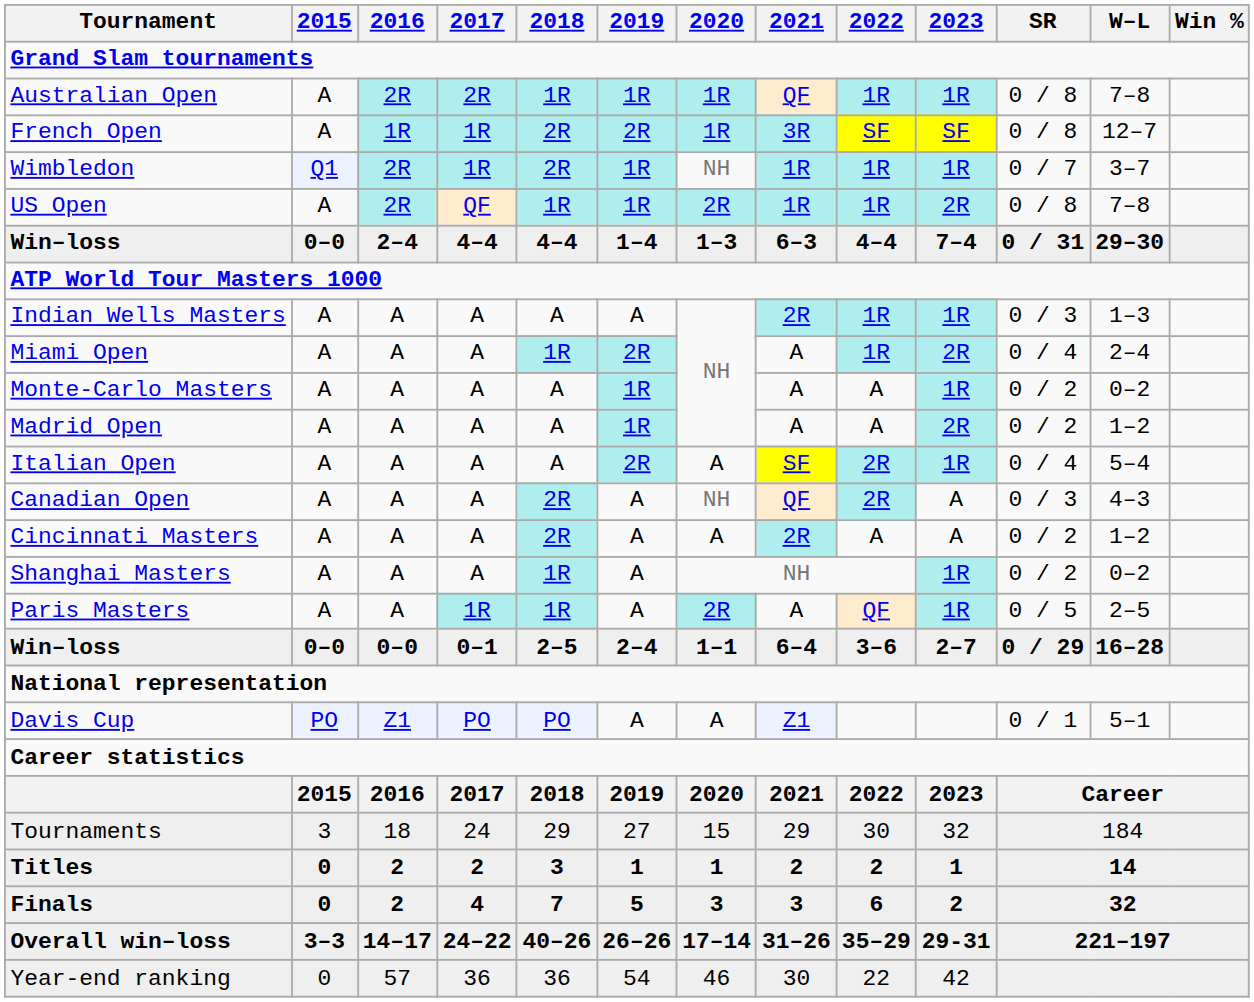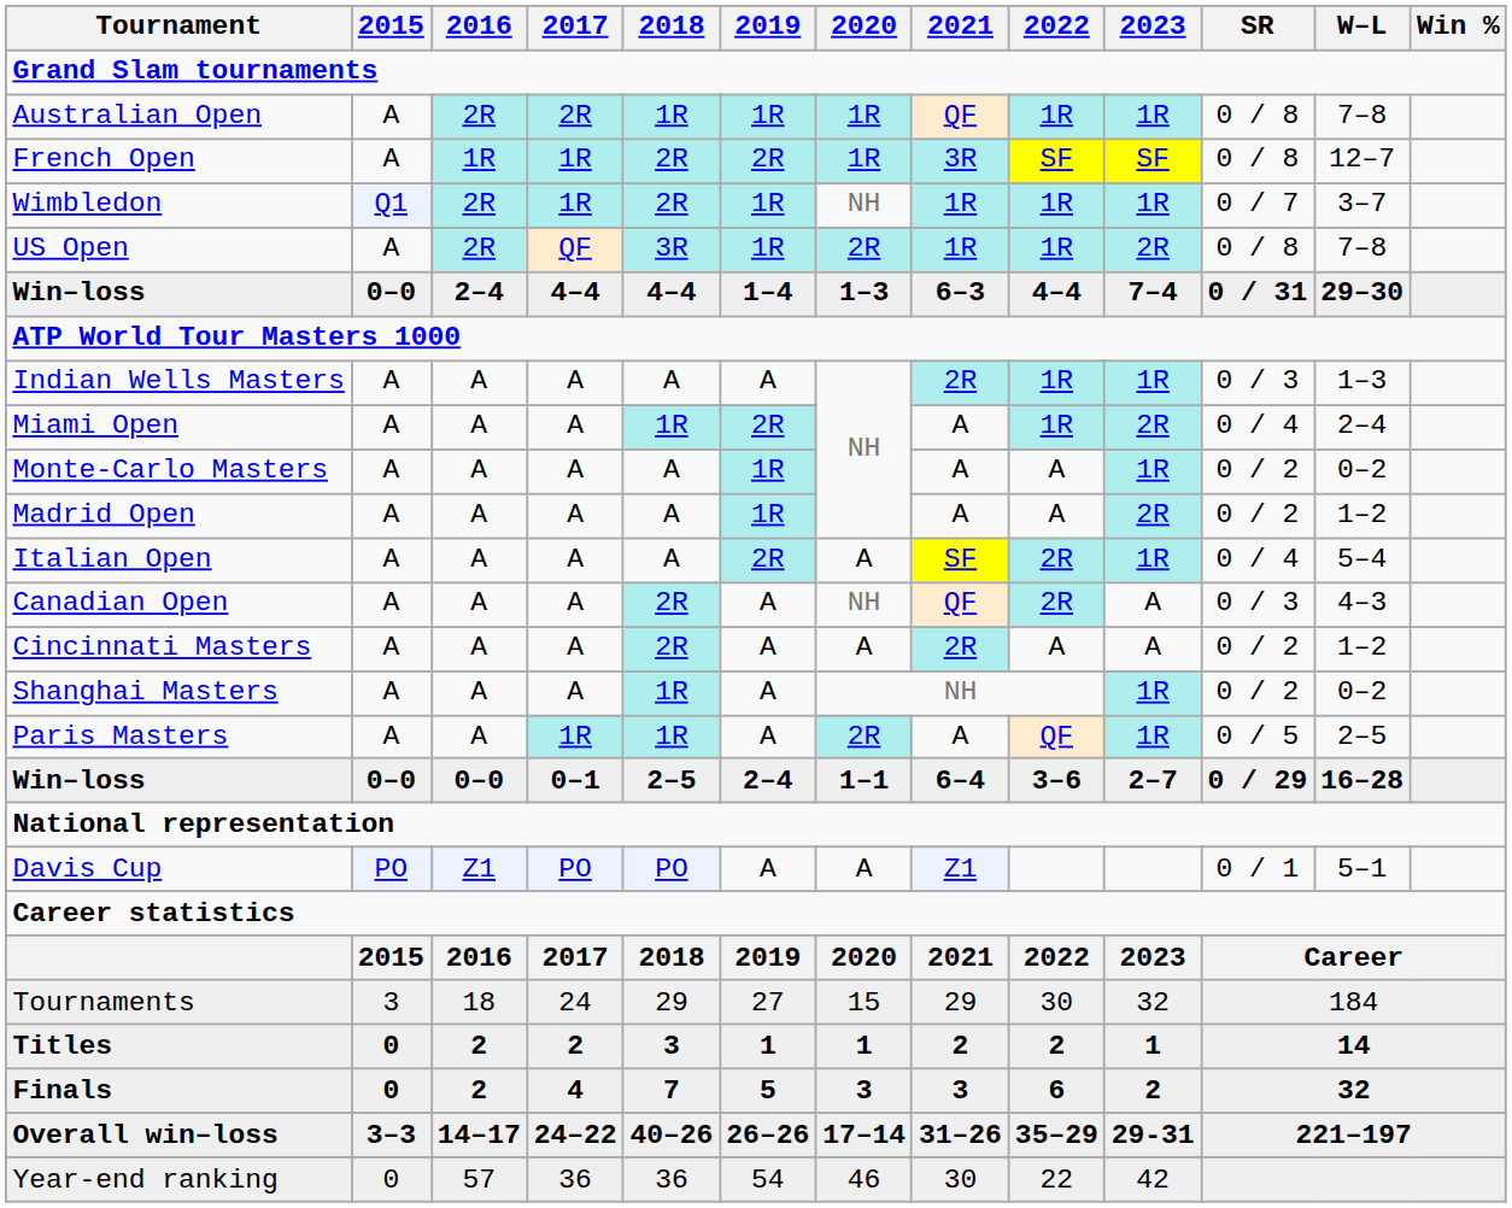US Open | 2018: 1R -> 3R
